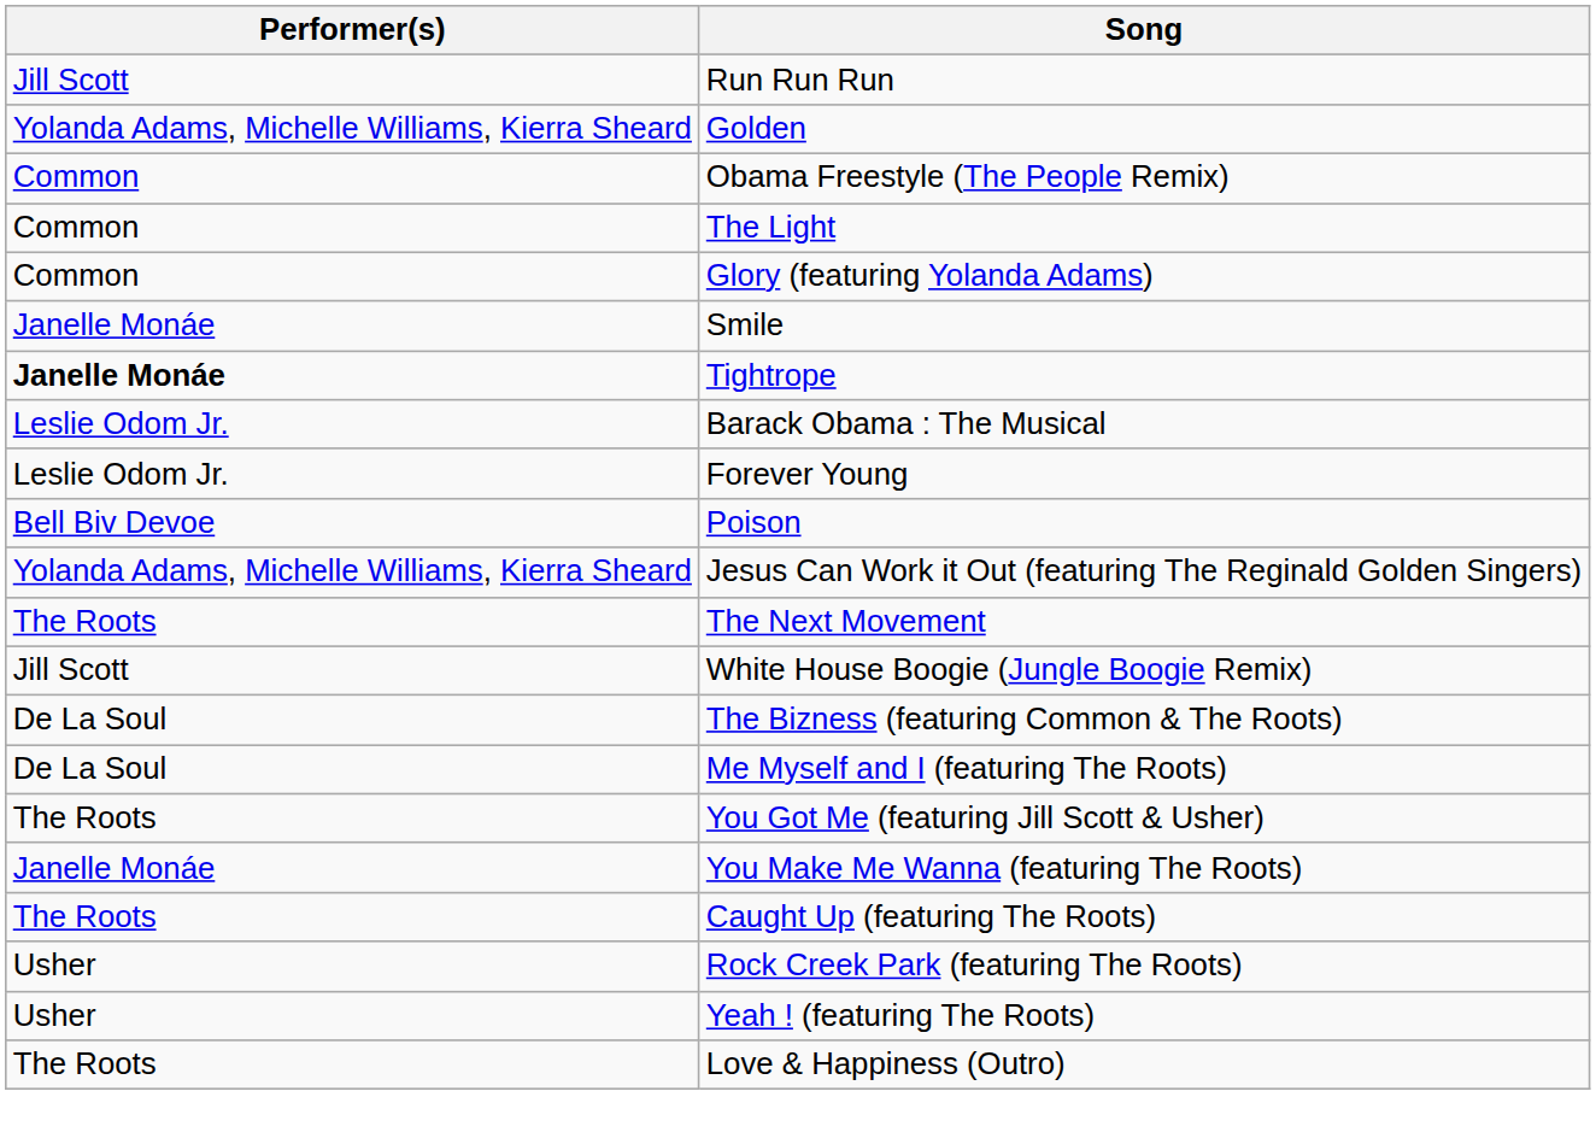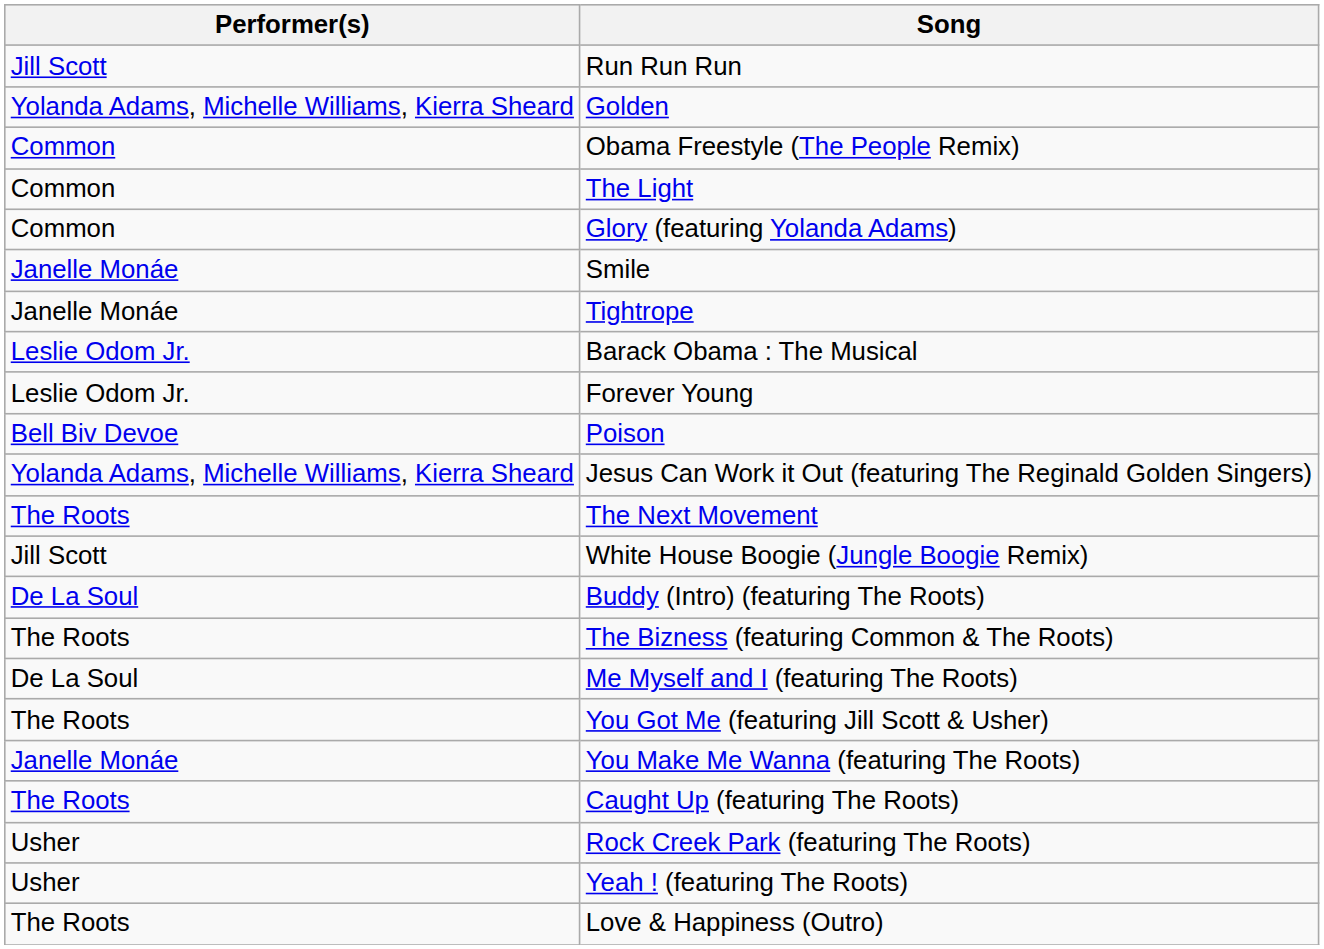Tightrope | Performer(s): bold -> normal
+ row: De La Soul | Buddy (Intro) (featuring The Roots)
The Bizness (featuring Common & The Roots) | Performer(s): De La Soul -> The Roots
